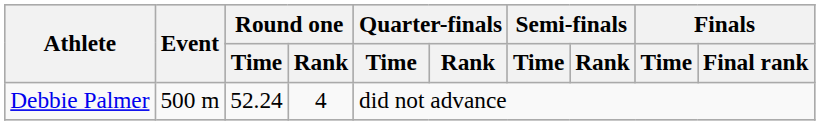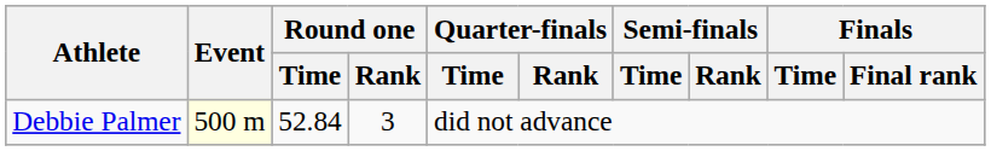Debbie Palmer | Event: no background -> lightyellow background
Debbie Palmer | Round one / Time: 52.24 -> 52.84
Debbie Palmer | Round one / Rank: 4 -> 3
